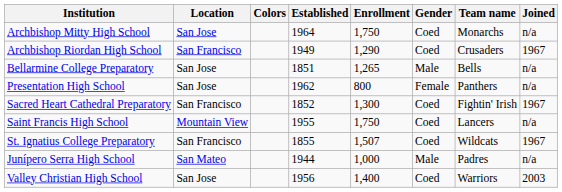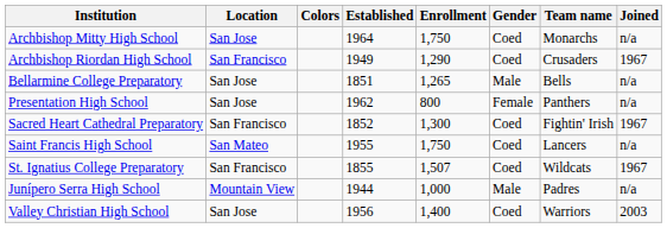Saint Francis High School | Location: Mountain View -> San Mateo
Junípero Serra High School | Location: San Mateo -> Mountain View
